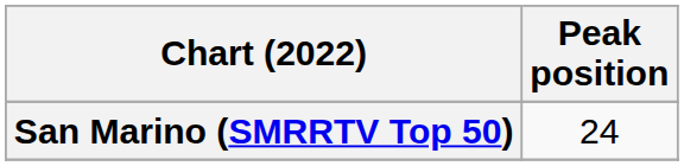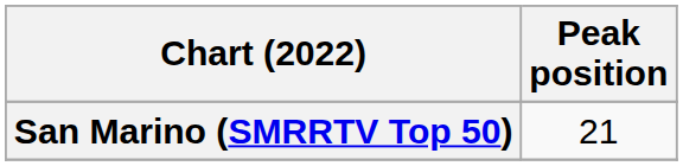San Marino (SMRRTV Top 50) | Peak position: 24 -> 21
